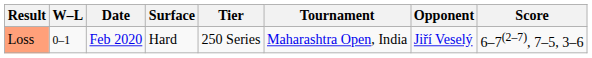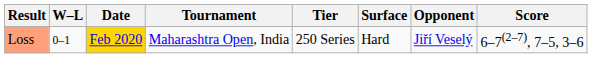columns swapped: Tournament <-> Surface
Loss | Date: no background -> gold background
